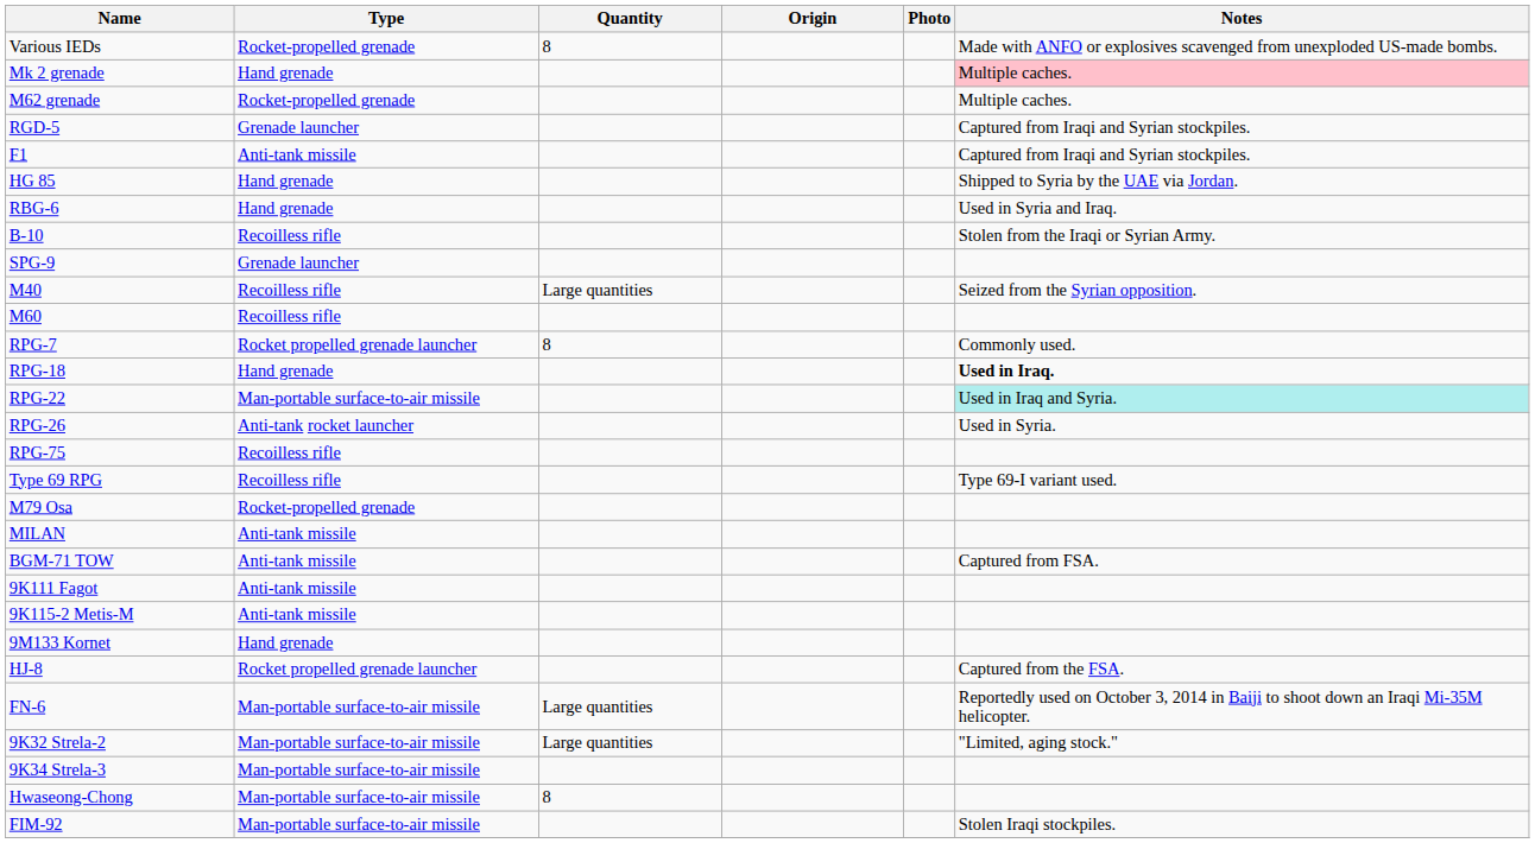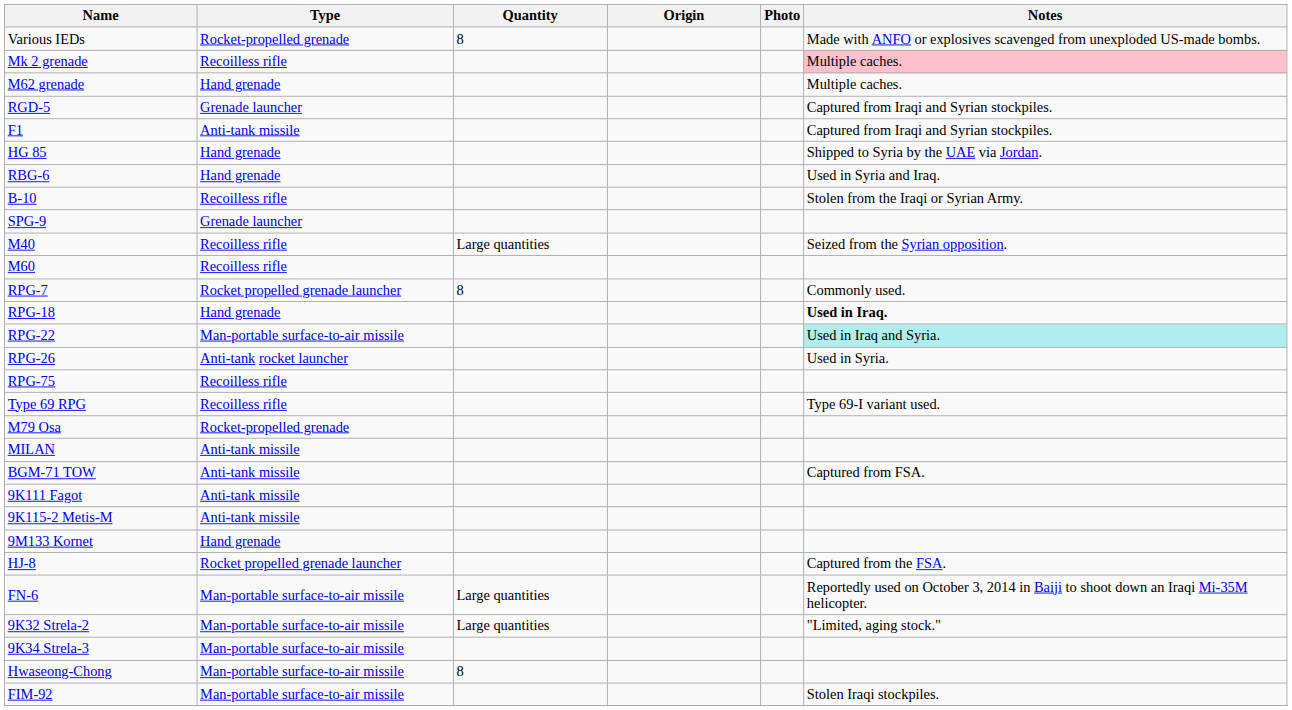Mk 2 grenade | Type: Hand grenade -> Recoilless rifle
M62 grenade | Type: Rocket-propelled grenade -> Hand grenade
